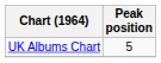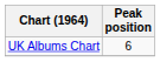UK Albums Chart | Peak position: 5 -> 6
